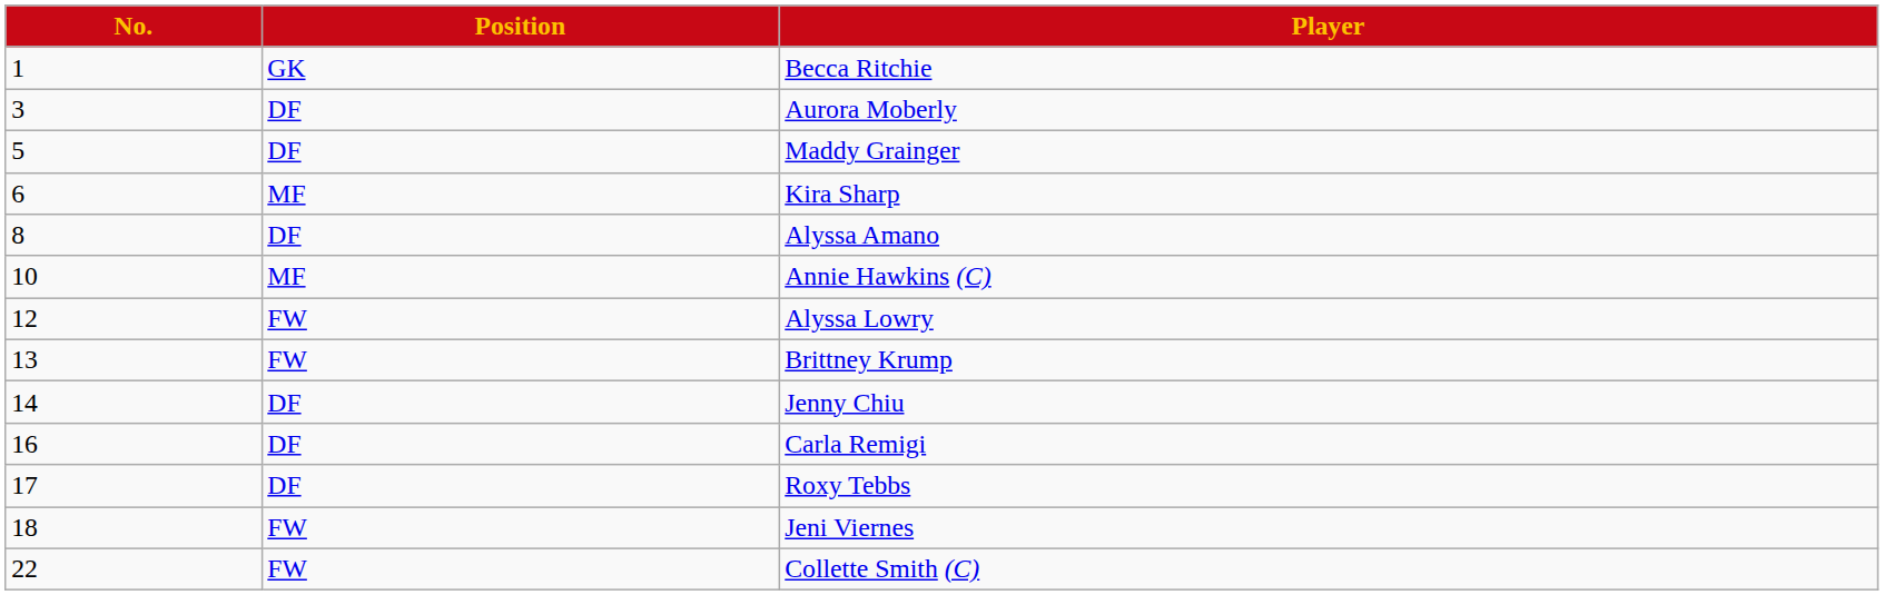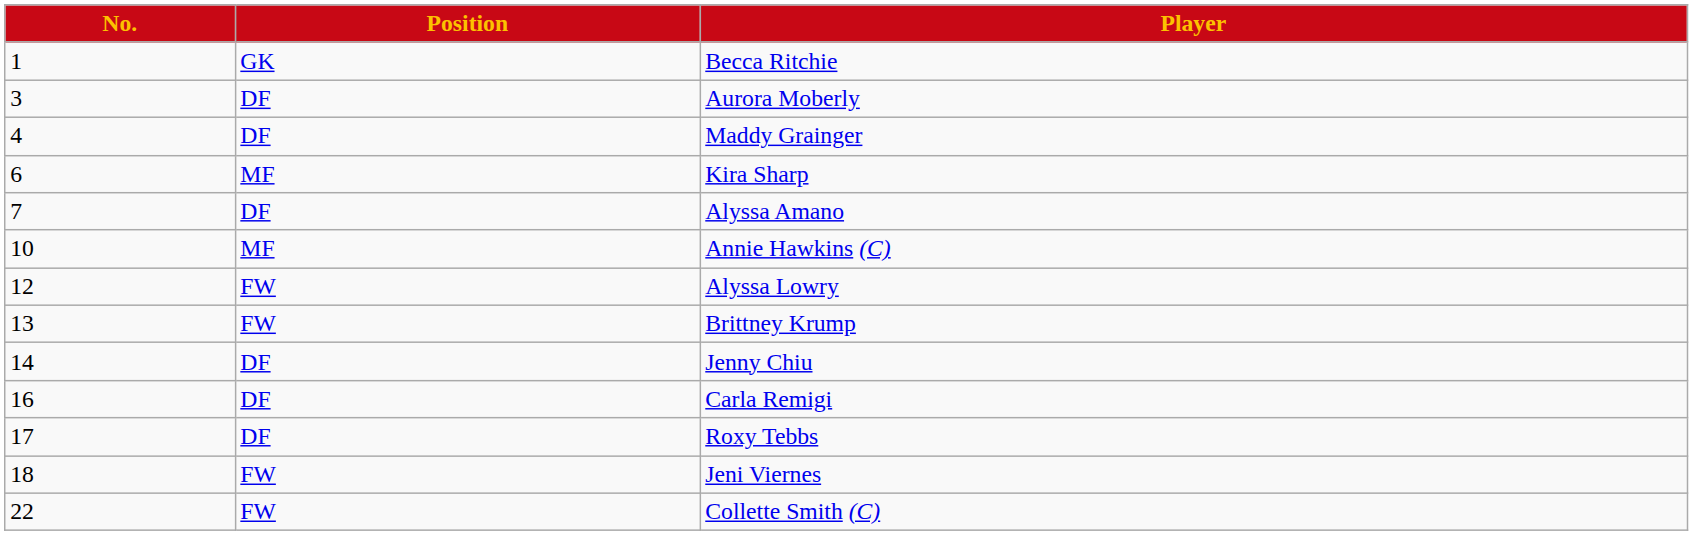Maddy Grainger | No.: 5 -> 4
Alyssa Amano | No.: 8 -> 7
